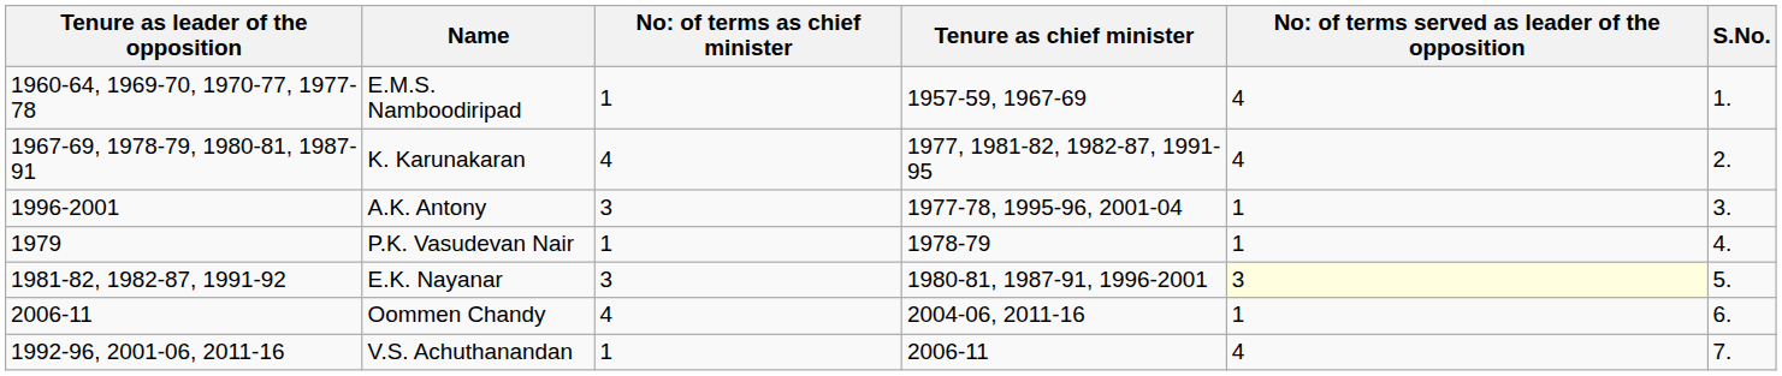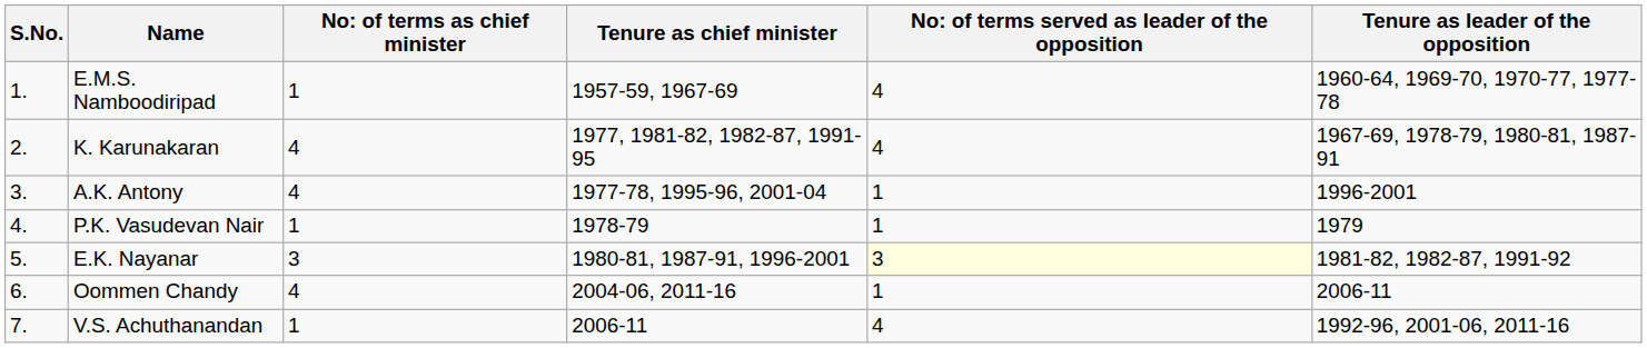columns swapped: S.No. <-> Tenure as leader of the opposition
A.K. Antony | column 3: 3 -> 4
